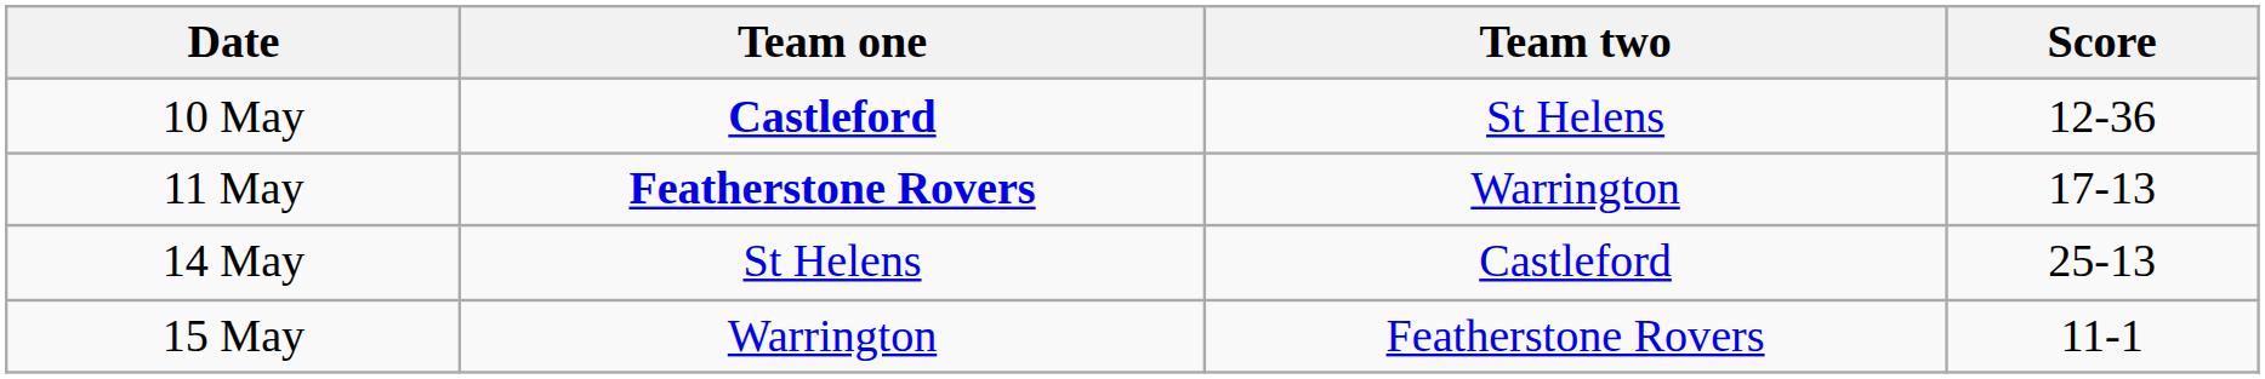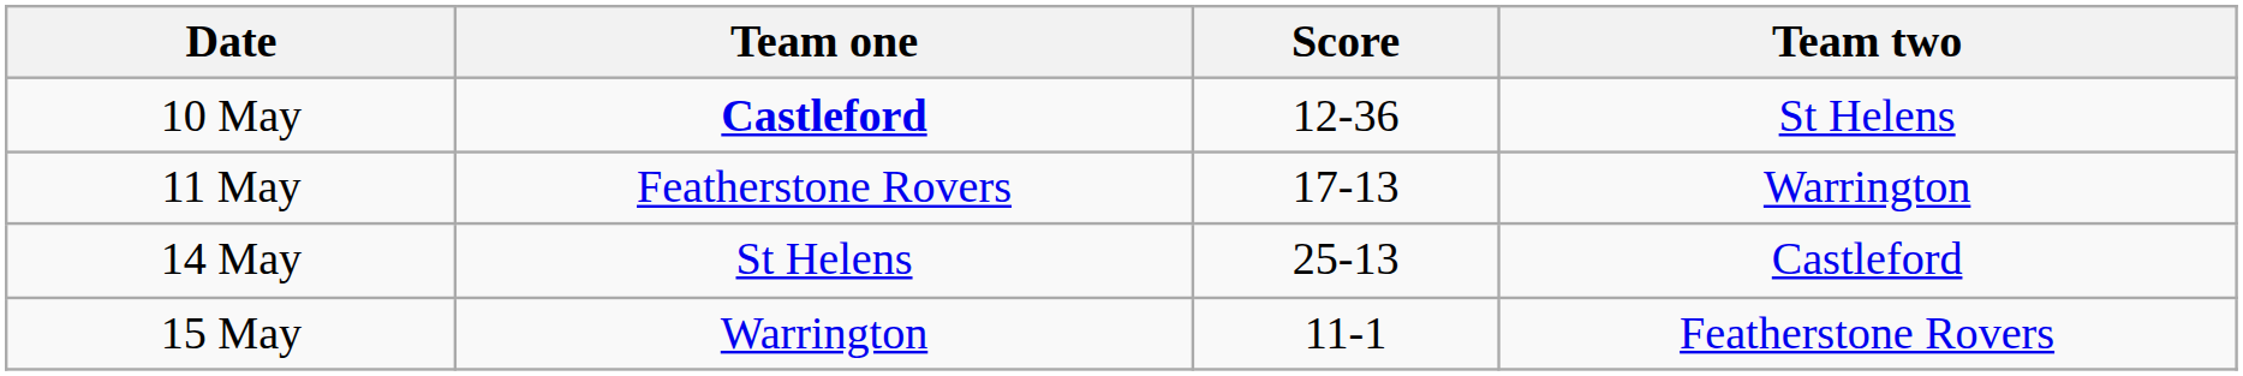columns swapped: Team two <-> Score
11 May | Team one: bold -> normal
